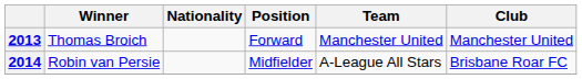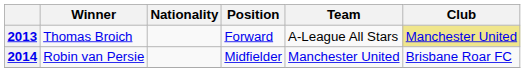2013 | Team: Manchester United -> A-League All Stars
2013 | Club: no background -> khaki background
2014 | Team: A-League All Stars -> Manchester United
